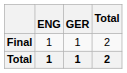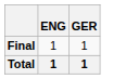- column: Total | 2 | 2
